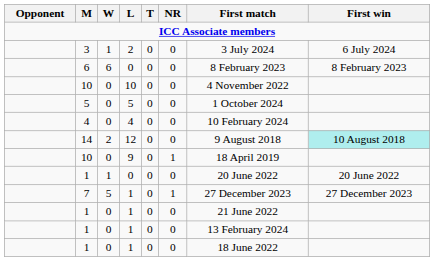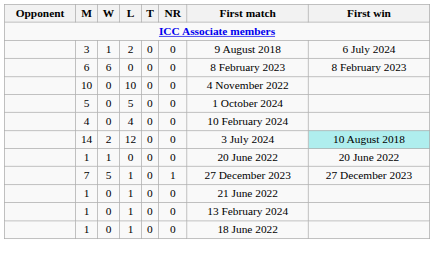3 | First match: 3 July 2024 -> 9 August 2018
14 | First match: 9 August 2018 -> 3 July 2024
- row: 10 | 0 | 9 | 0 | 1 | 18 April 2019
